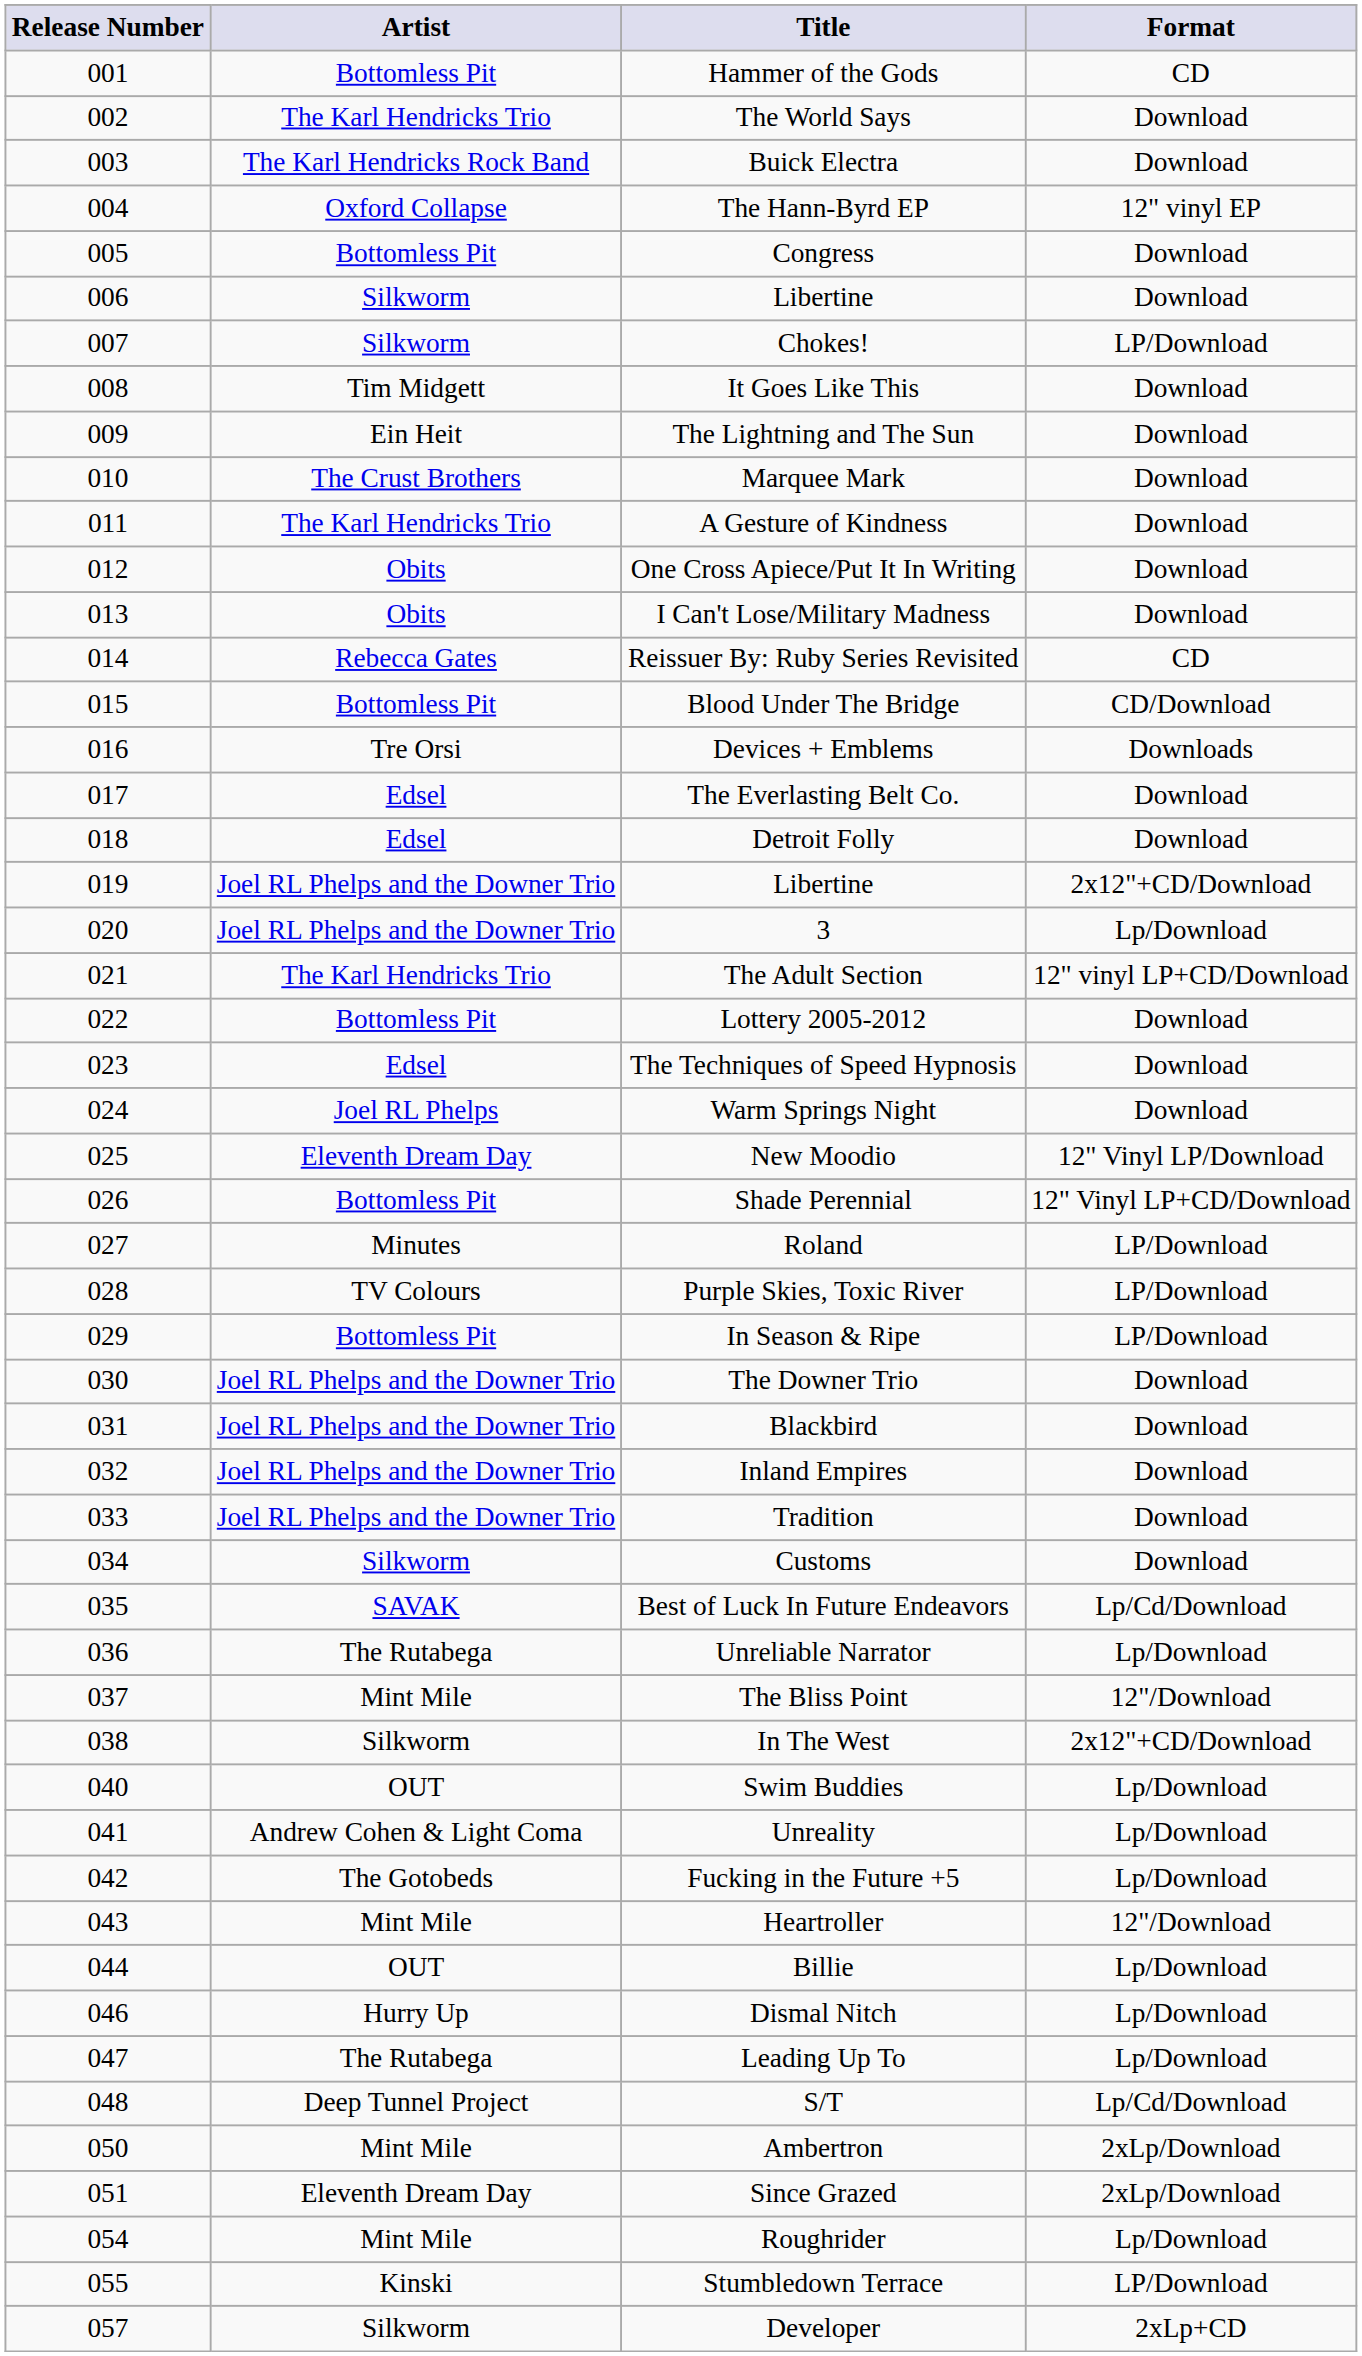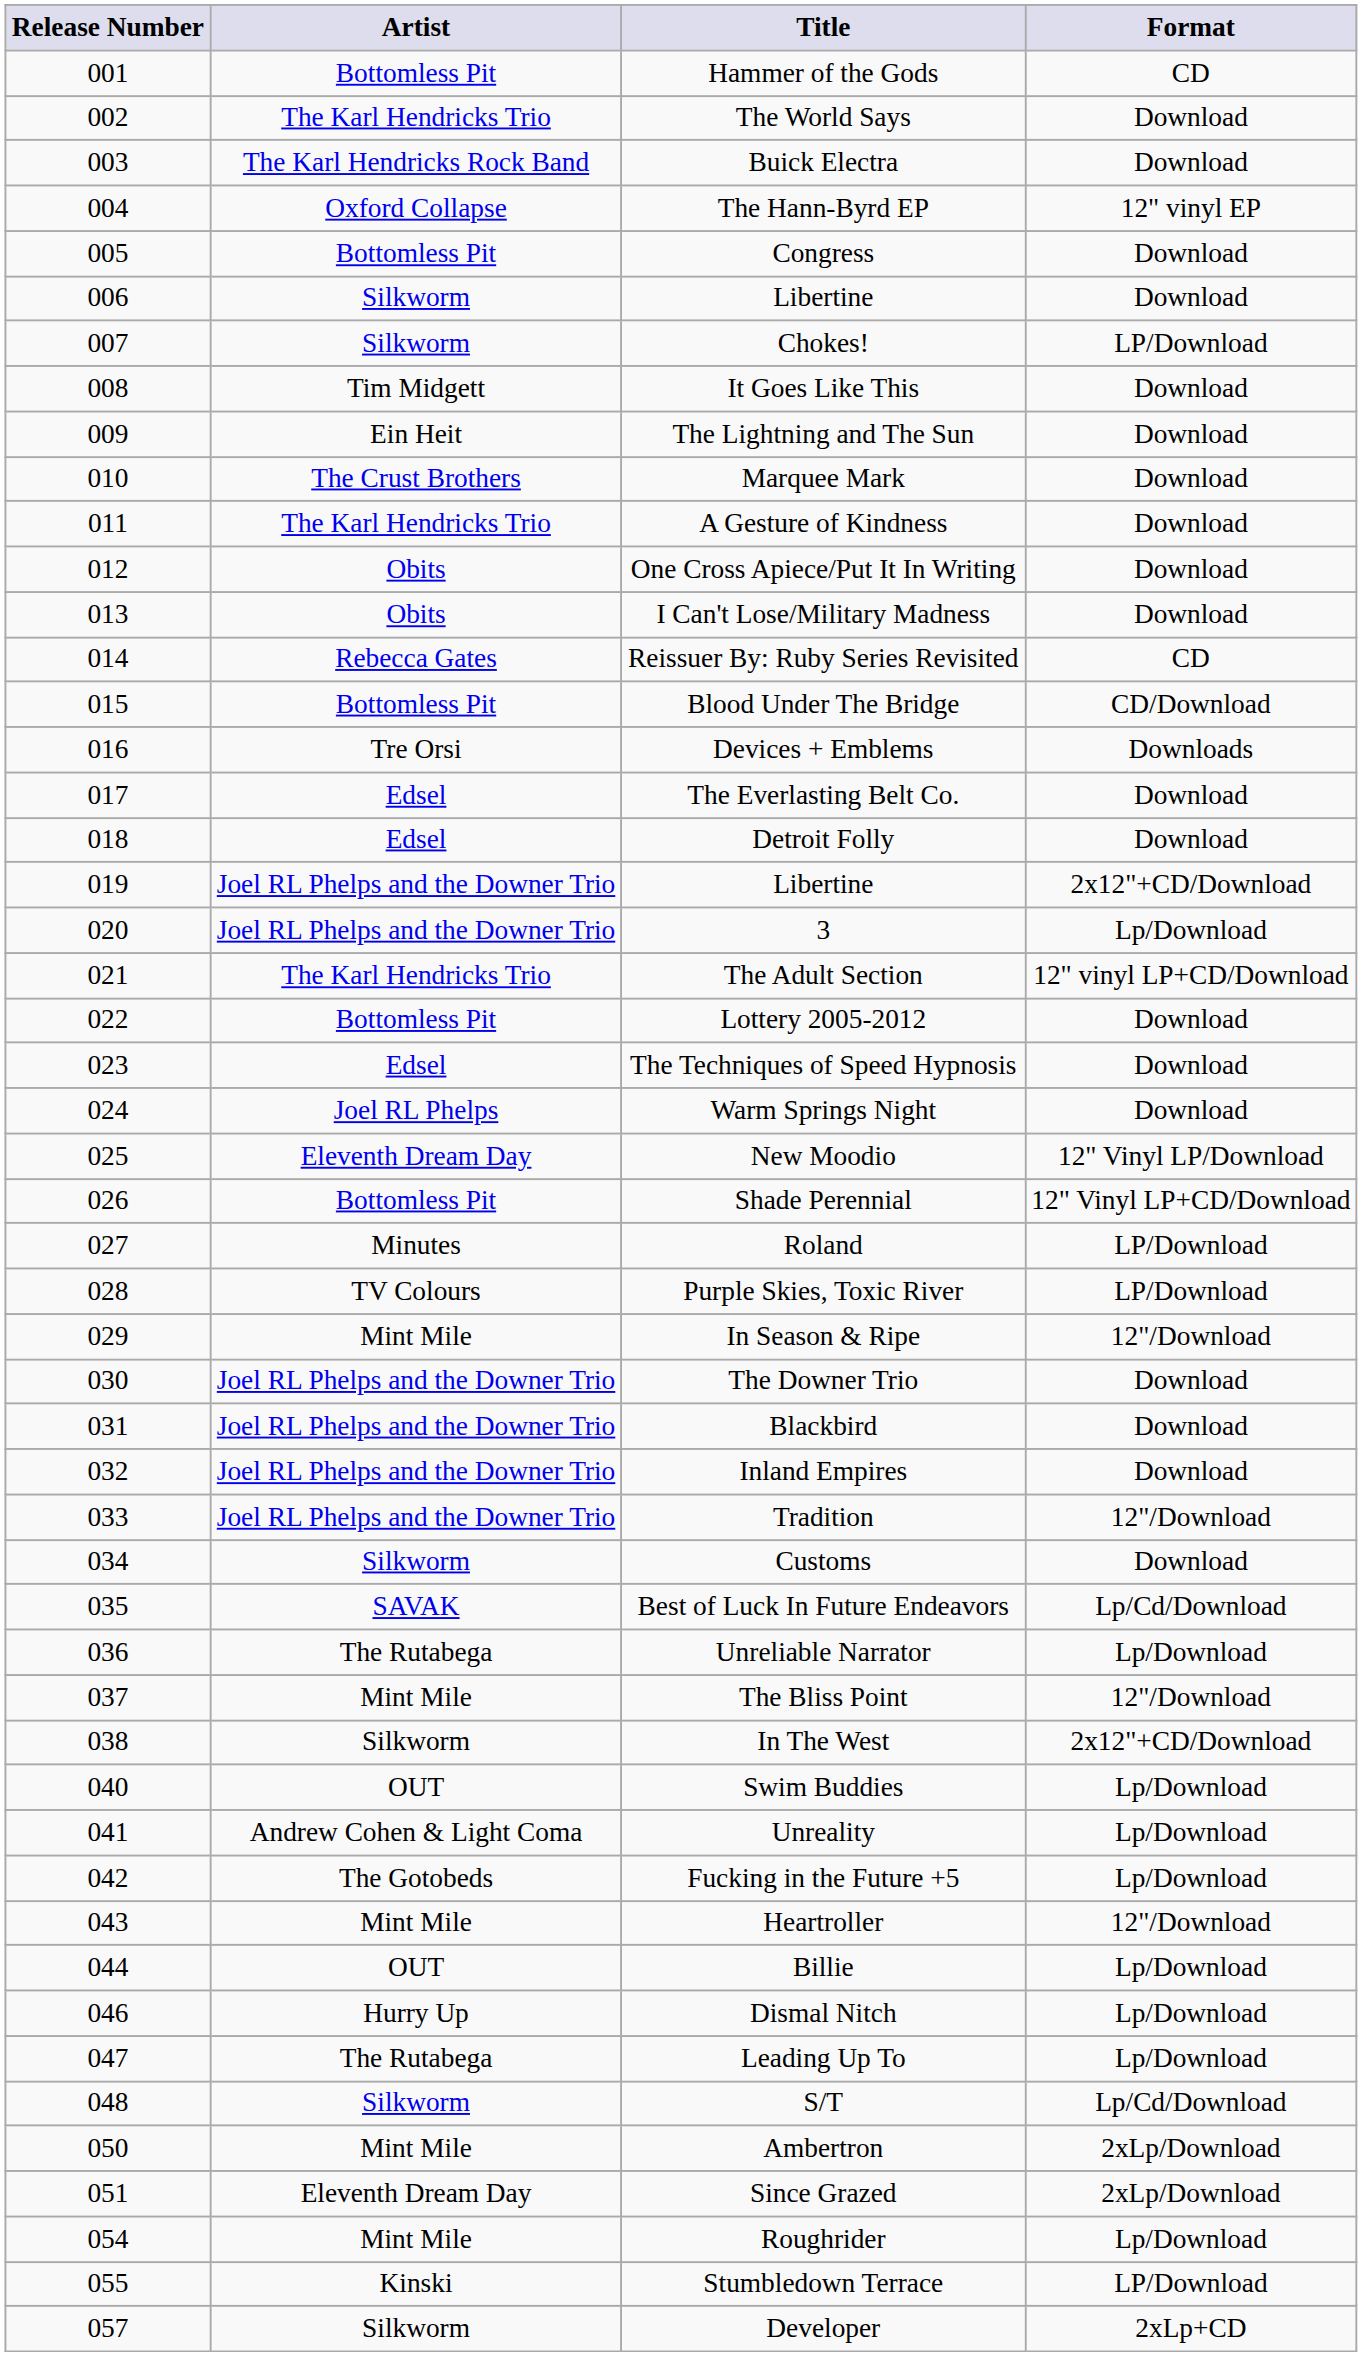In Season & Ripe | Artist: Bottomless Pit -> Mint Mile
In Season & Ripe | Format: LP/Download -> 12"/Download
Tradition | Format: Download -> 12"/Download
S/T | Artist: Deep Tunnel Project -> Silkworm
